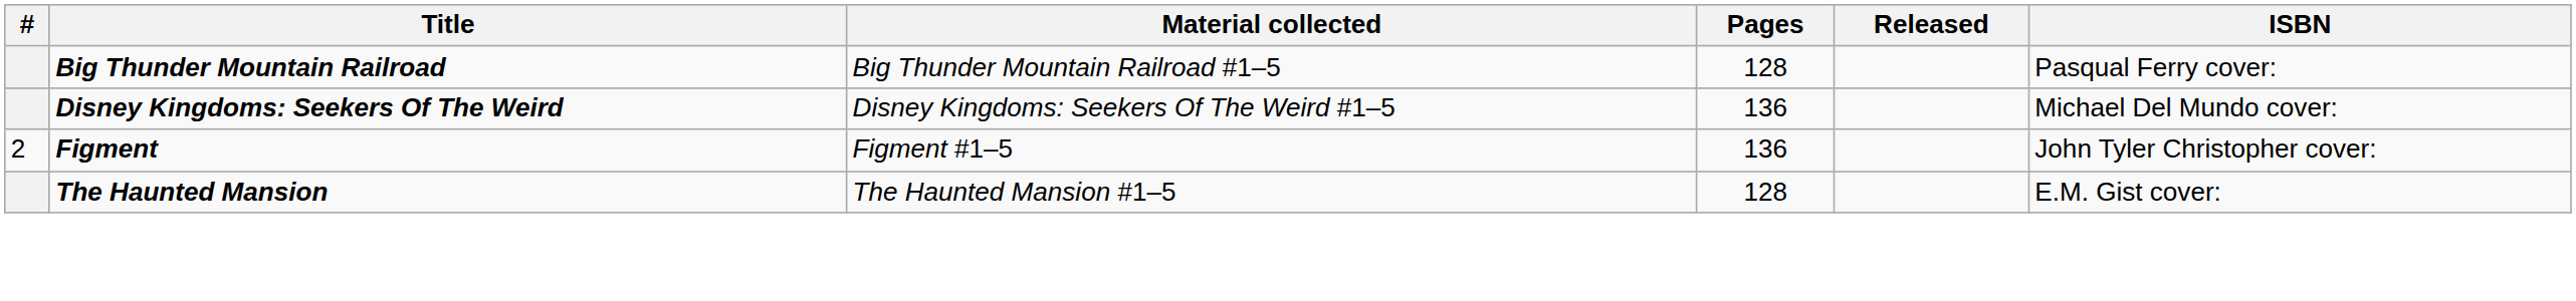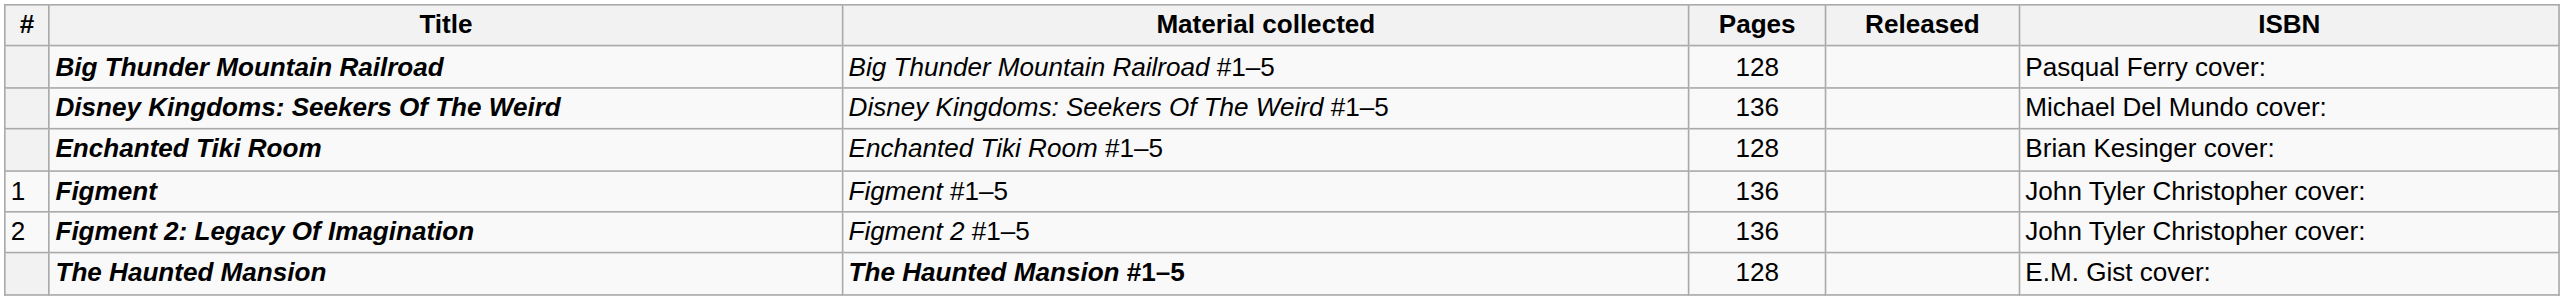+ row: Enchanted Tiki Room | Enchanted Tiki Room #1–5 | 128 | Brian Kesinger cover:
Figment | #: 2 -> 1
+ row: 2 | Figment 2: Legacy Of Imagination | Figment 2 #1–5 | 136 | John Tyler Christopher cover:
The Haunted Mansion | Material collected: normal -> bold
